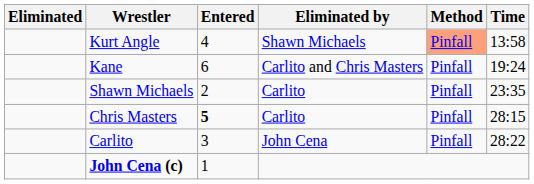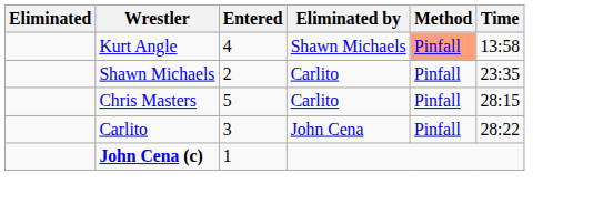- row: Kane | 6 | Carlito and Chris Masters | Pinfall | 19:24
Chris Masters | Entered: bold -> normal
